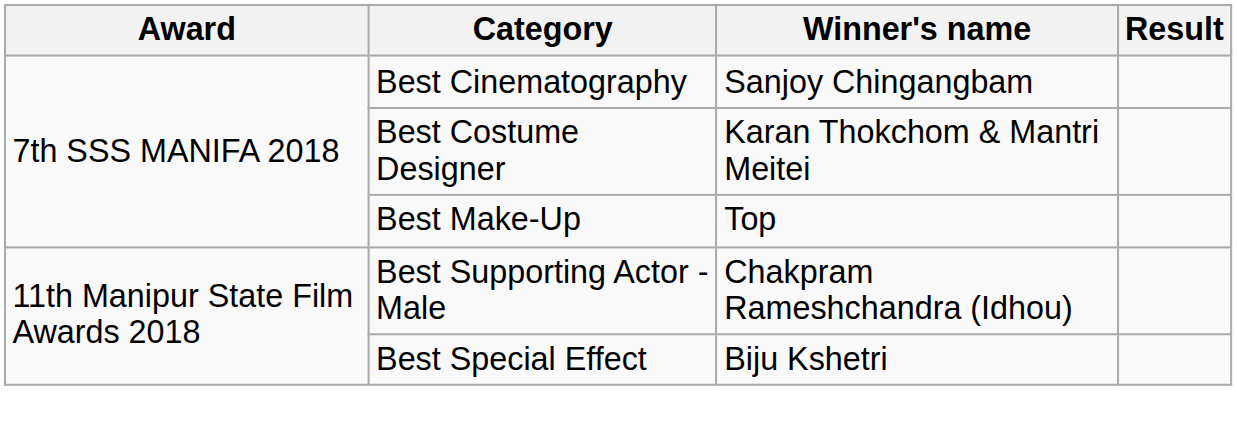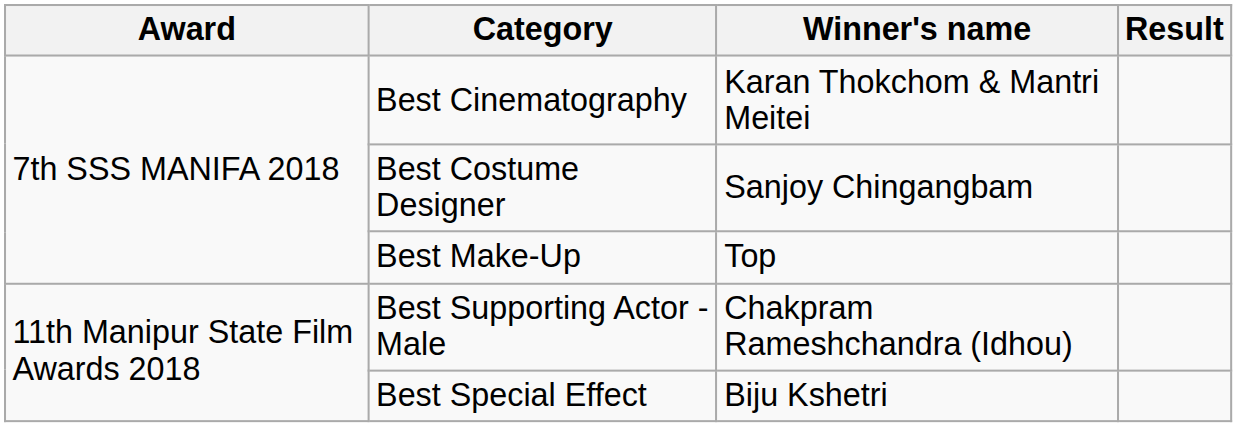Best Cinematography | Winner's name: Sanjoy Chingangbam -> Karan Thokchom & Mantri Meitei
Best Costume Designer | Winner's name: Karan Thokchom & Mantri Meitei -> Sanjoy Chingangbam
